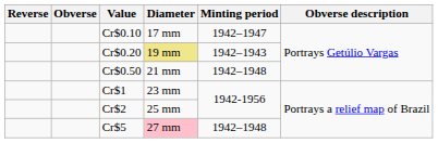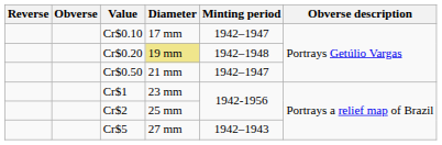Cr$0.20 | Minting period: 1942–1943 -> 1942–1948
Cr$0.50 | Minting period: 1942–1948 -> 1942–1947
Cr$5 | Diameter: pink background -> no background
Cr$5 | Minting period: 1942–1948 -> 1942–1943
